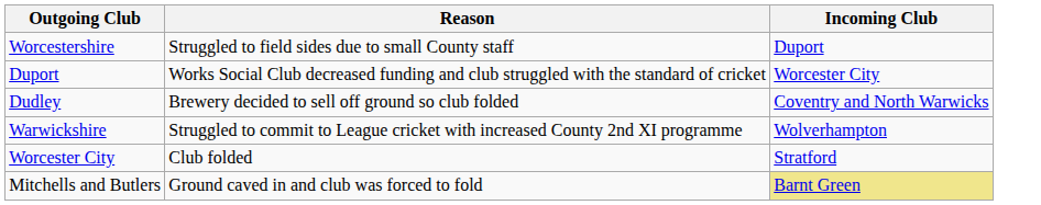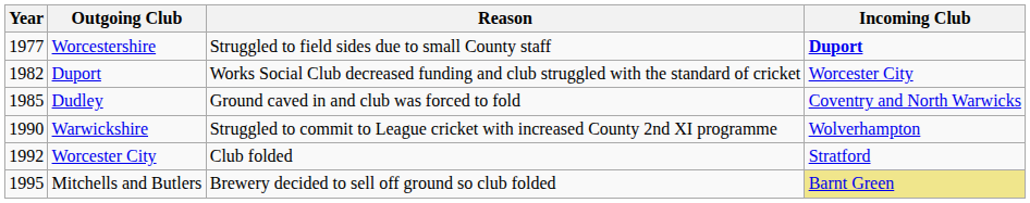+ column: Year | 1977 | 1982 | 1985 | 1990 | 1992 | 1995
Worcestershire | Incoming Club: normal -> bold
Dudley | Reason: Brewery decided to sell off ground so club folded -> Ground caved in and club was forced to fold
Mitchells and Butlers | Reason: Ground caved in and club was forced to fold -> Brewery decided to sell off ground so club folded
